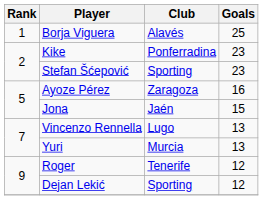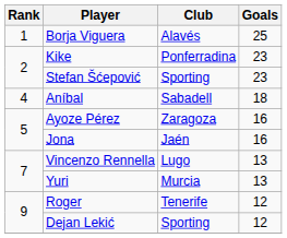+ row: 4 | Aníbal | Sabadell | 18
Jona | Goals: 15 -> 16
